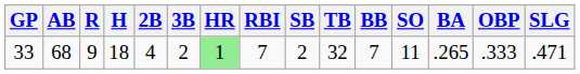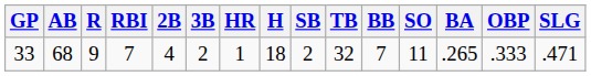columns swapped: H <-> RBI
33 | HR: lightgreen background -> no background
